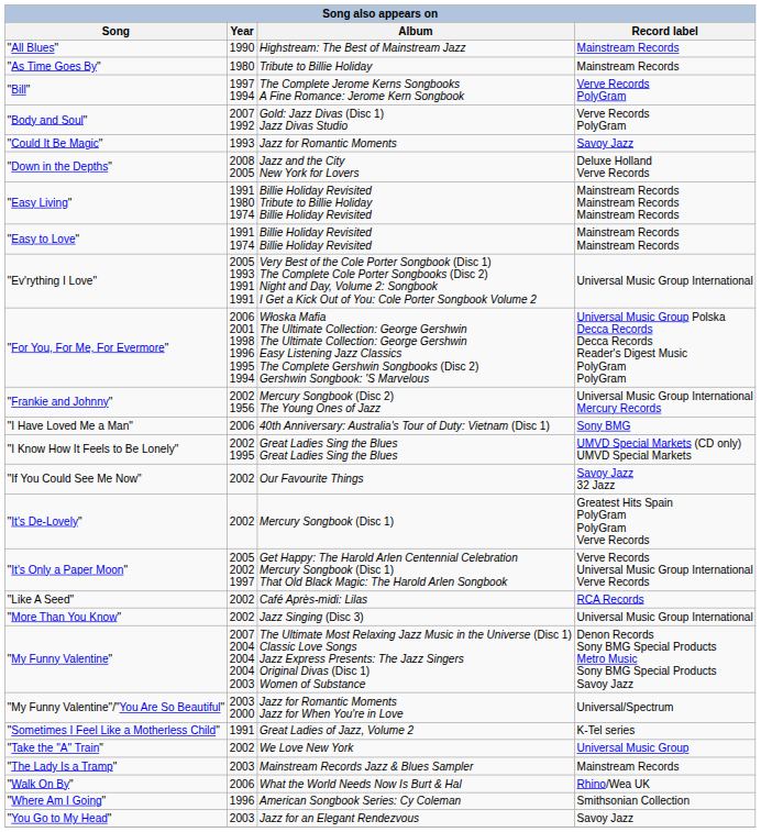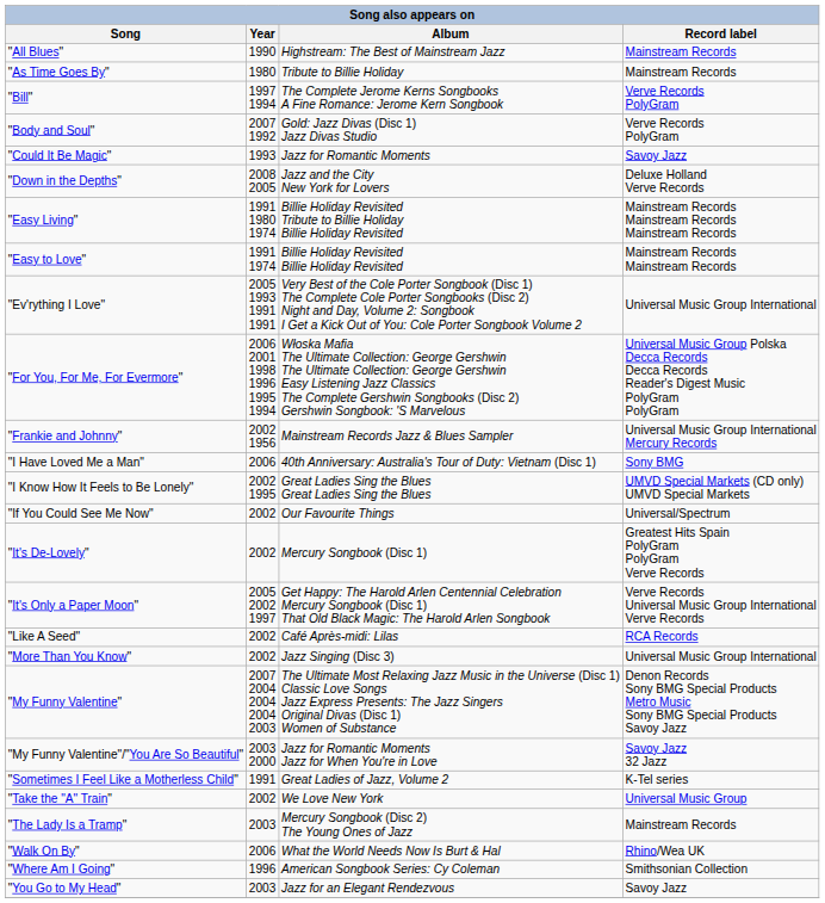"Frankie and Johnny" | Album: Mercury Songbook (Disc 2) The Young Ones of Jazz -> Mainstream Records Jazz & Blues Sampler
"If You Could See Me Now" | Record label: Savoy Jazz 32 Jazz -> Universal/Spectrum
"My Funny Valentine"/"You Are So Beautiful" | Record label: Universal/Spectrum -> Savoy Jazz 32 Jazz
"The Lady Is a Tramp" | Album: Mainstream Records Jazz & Blues Sampler -> Mercury Songbook (Disc 2) The Young Ones of Jazz
